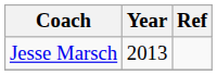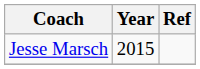Jesse Marsch | Year: 2013 -> 2015
